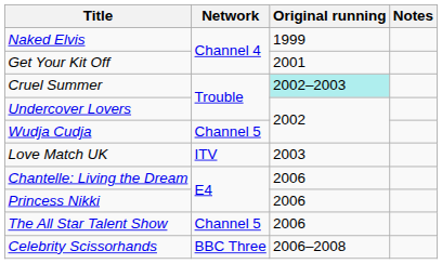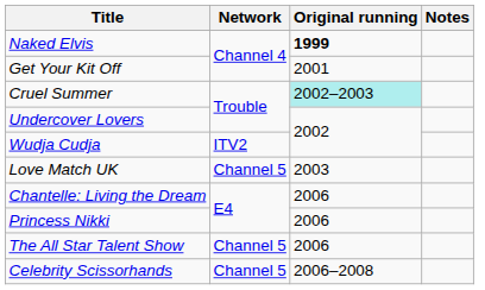Naked Elvis | Original running: normal -> bold
Wudja Cudja | Network: Channel 5 -> ITV2
Love Match UK | Network: ITV -> Channel 5
Celebrity Scissorhands | Network: BBC Three -> Channel 5
